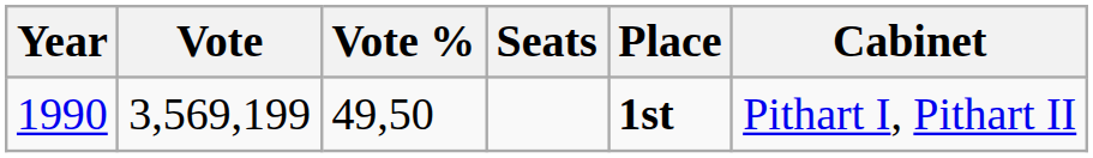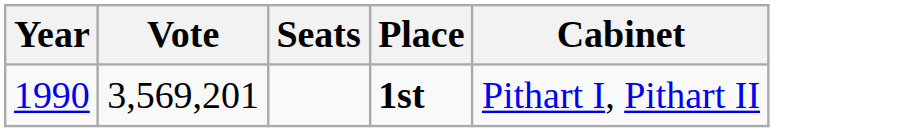- column: Vote % | 49,50
1990 | Vote: 3,569,199 -> 3,569,201
